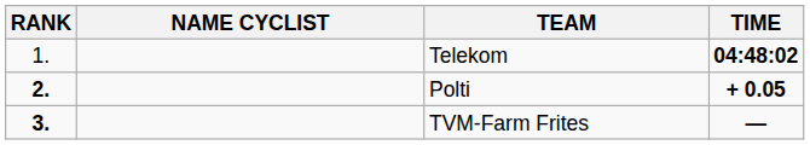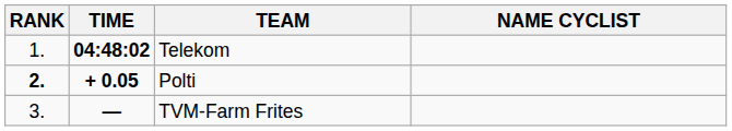columns swapped: NAME CYCLIST <-> TIME
TVM-Farm Frites | RANK: bold -> normal
